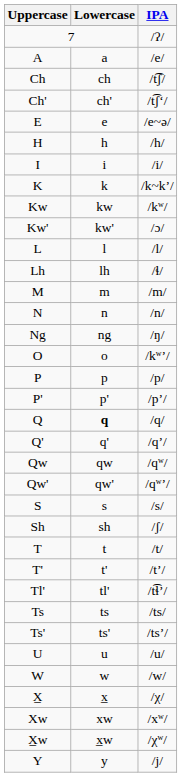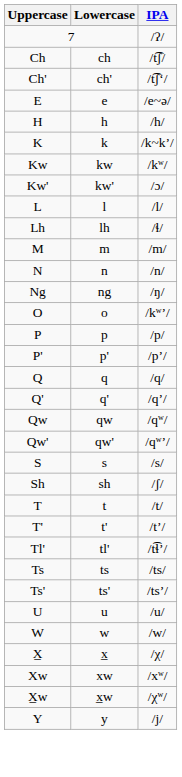- row: A | a | /e/
- row: I | i | /i/
Q | Lowercase: bold -> normal
